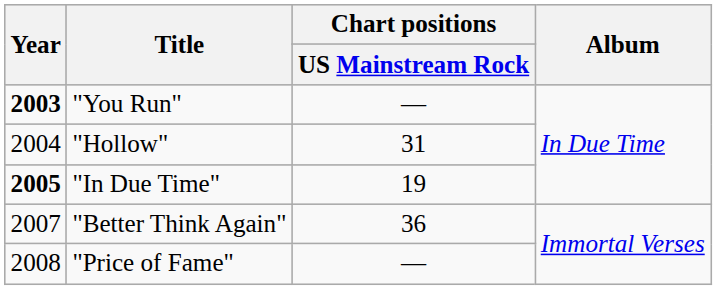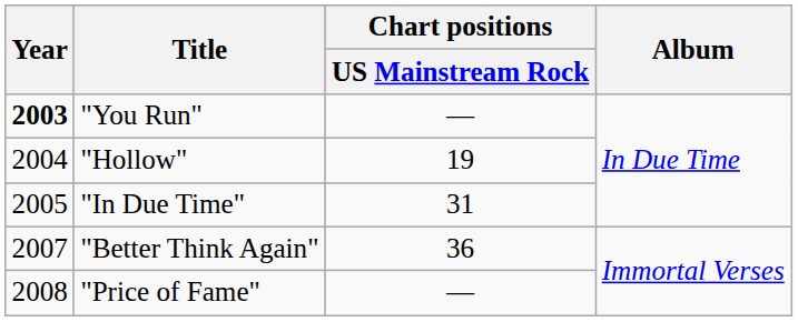"Hollow" | Chart positions / US Mainstream Rock: 31 -> 19
"In Due Time" | Year: bold -> normal
"In Due Time" | Chart positions / US Mainstream Rock: 19 -> 31
